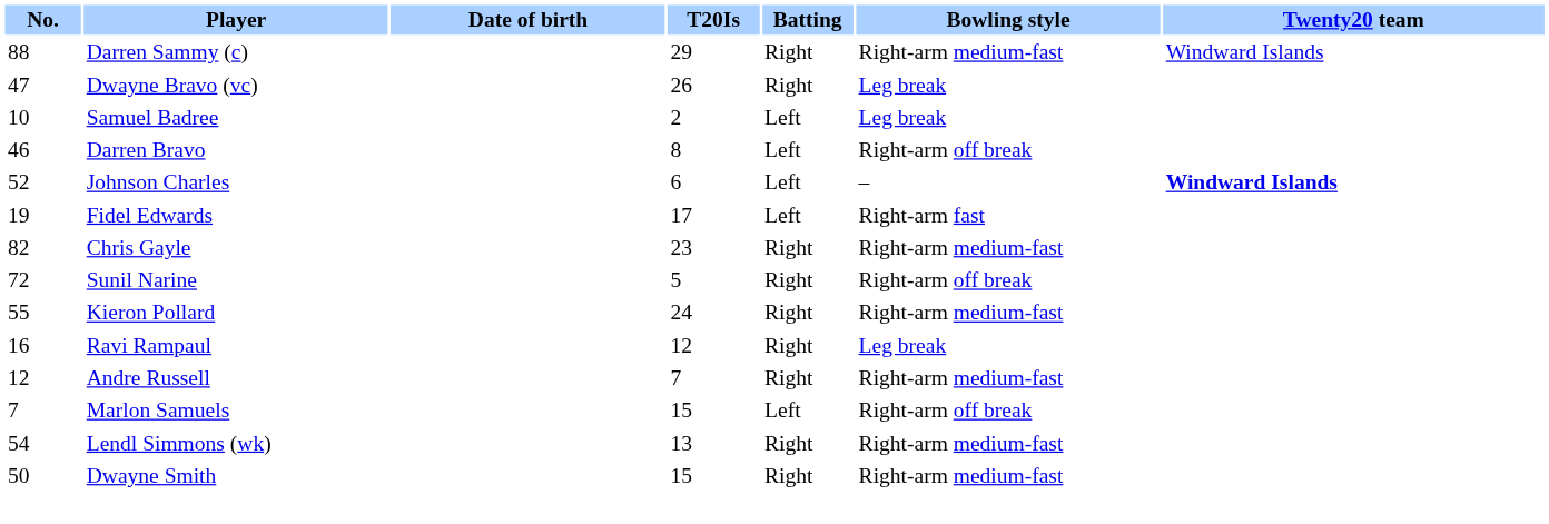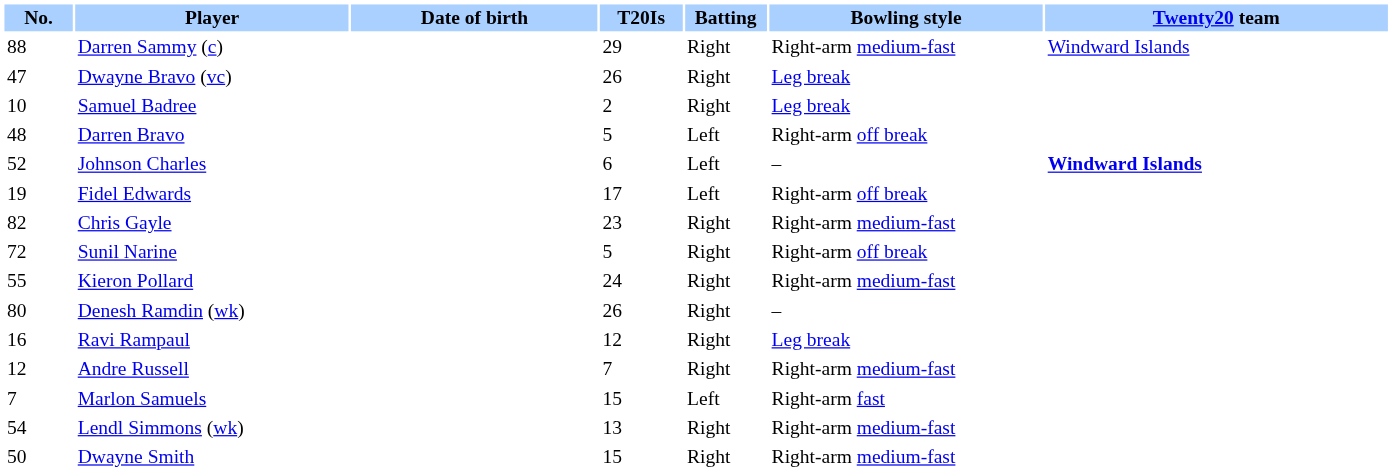Samuel Badree | Batting: Left -> Right
Darren Bravo | No.: 46 -> 48
Darren Bravo | T20Is: 8 -> 5
Fidel Edwards | Bowling style: Right-arm fast -> Right-arm off break
+ row: 80 | Denesh Ramdin (wk) | 26 | Right | –
Marlon Samuels | Bowling style: Right-arm off break -> Right-arm fast
